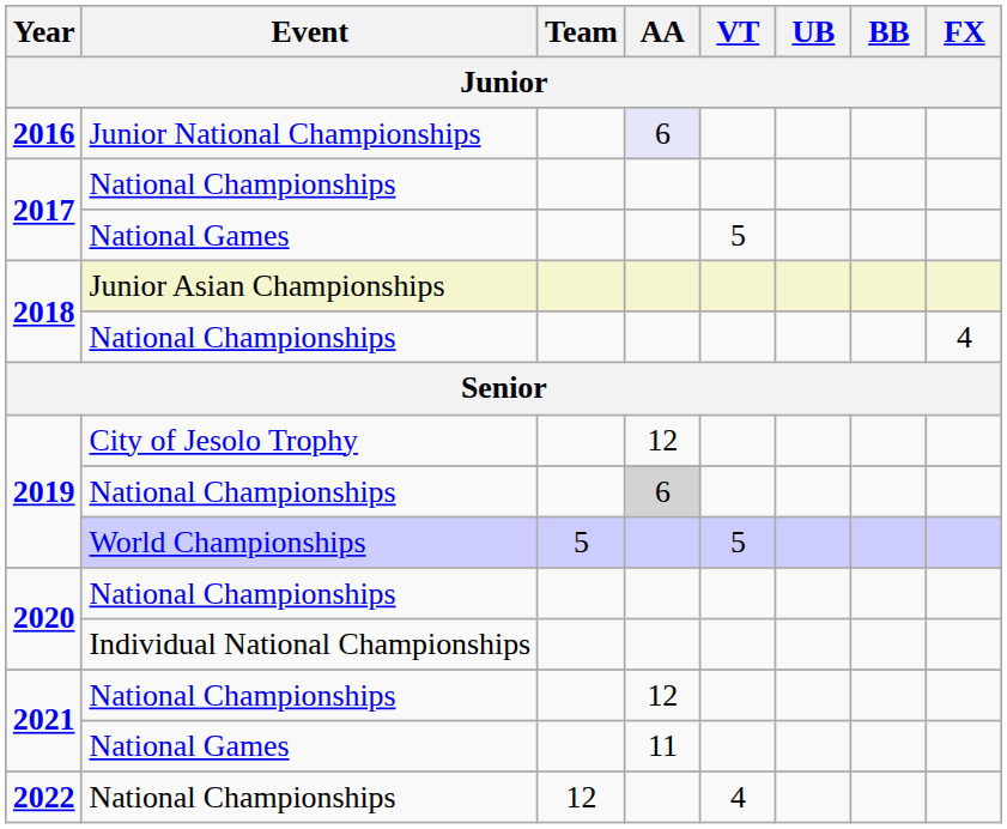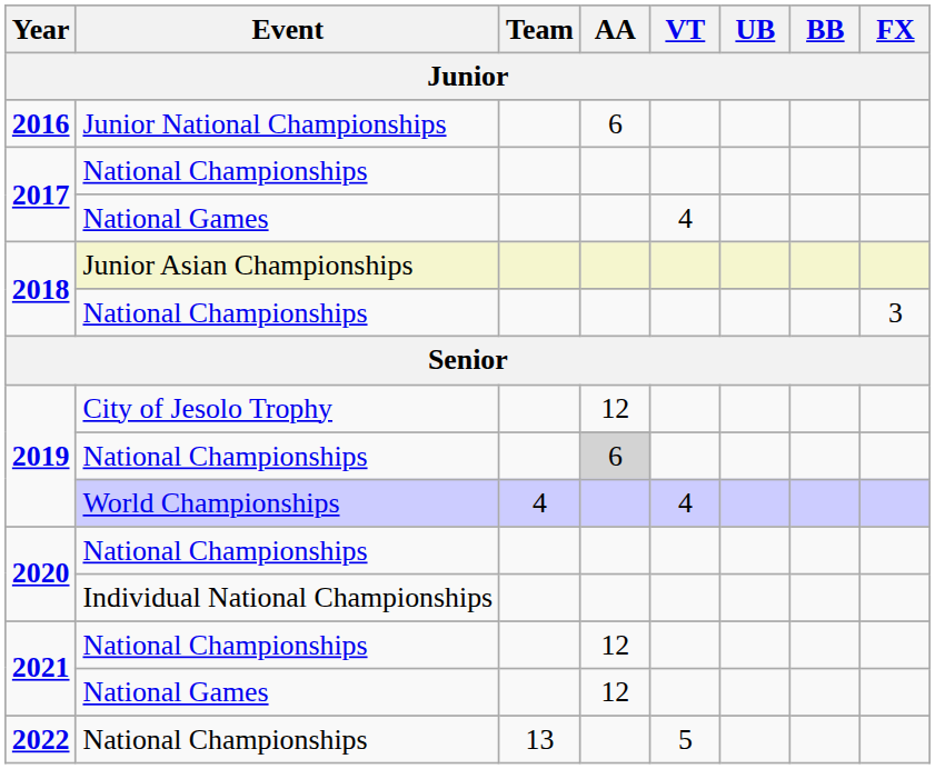2016 | AA: lavender background -> no background
2017 / National Games | VT: 5 -> 4
2018 / National Championships | FX: 4 -> 3
2019 / World Championships | Team: 5 -> 4
2019 / World Championships | VT: 5 -> 4
2021 / National Games | AA: 11 -> 12
2022 | Team: 12 -> 13
2022 | VT: 4 -> 5
